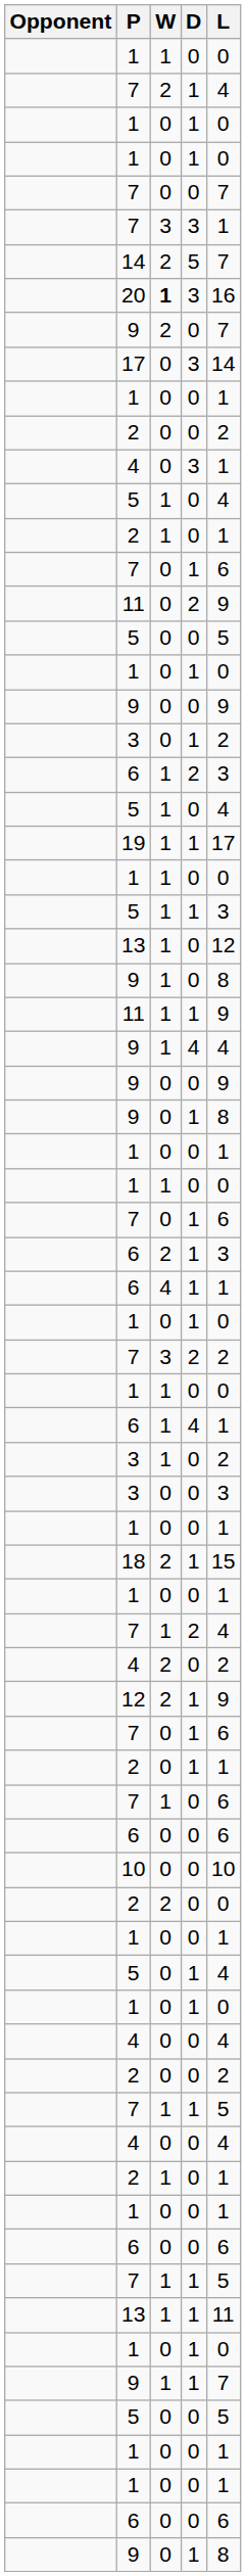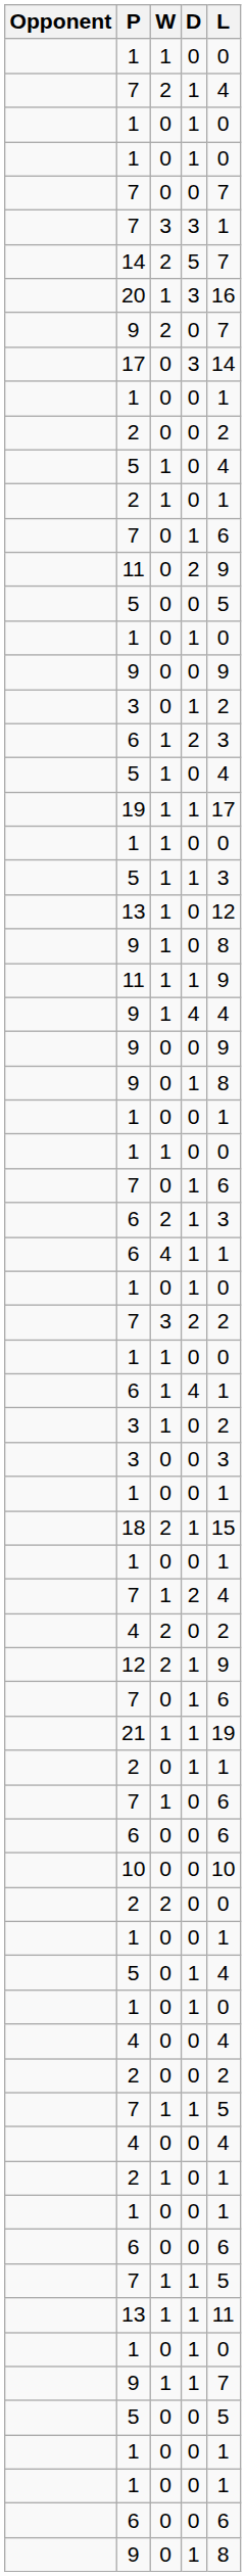20 | W: bold -> normal
- row: 4 | 0 | 3 | 1
+ row: 21 | 1 | 1 | 19
